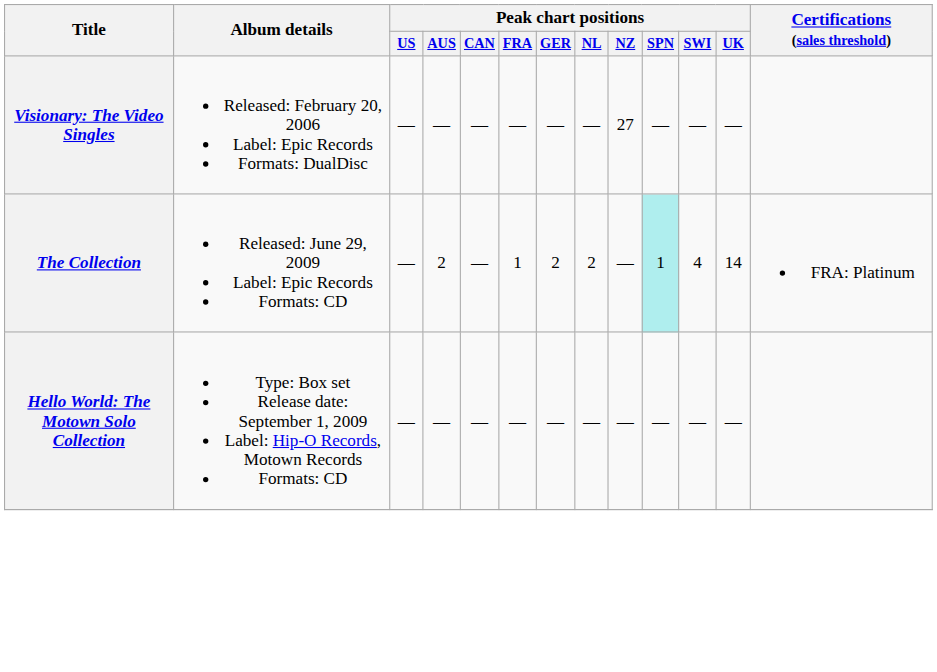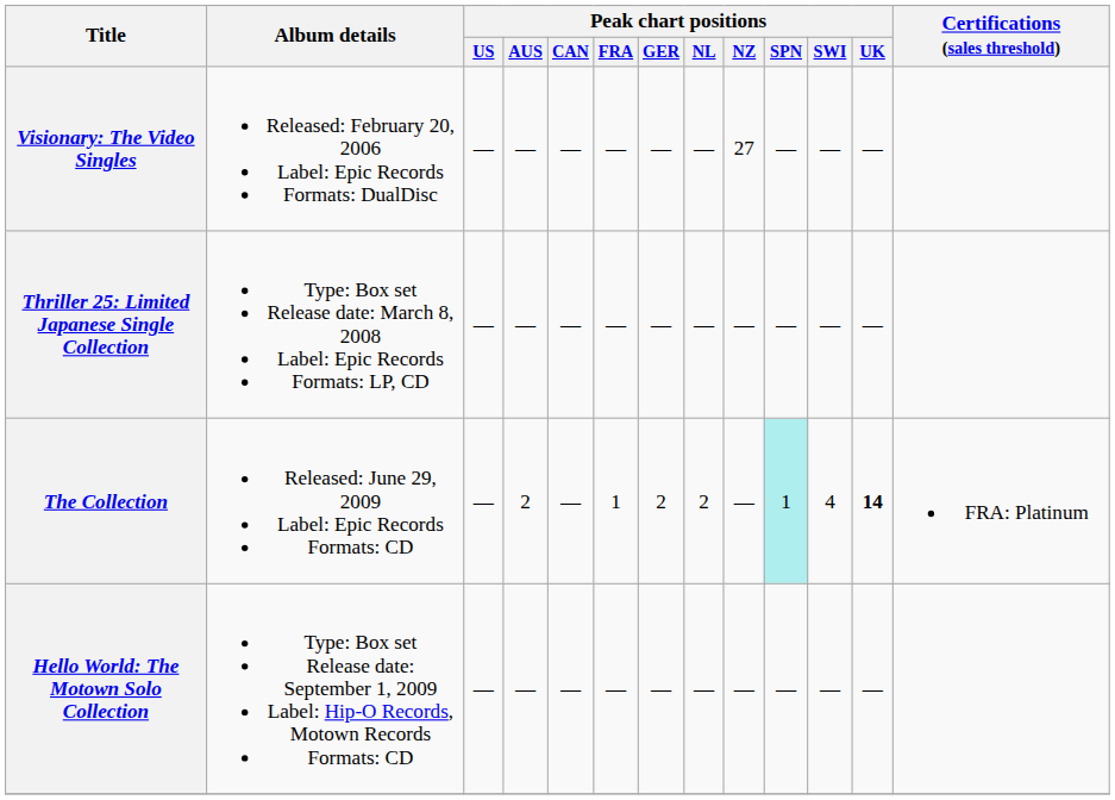+ row: Thriller 25: Limited Japanese Single Collection | Type: Box set Release date: March 8, 2008 Label: Epic Records Formats: LP, CD | — | — | — | — | — | — | — | — | — | —
The Collection | Peak chart positions / UK: normal -> bold
